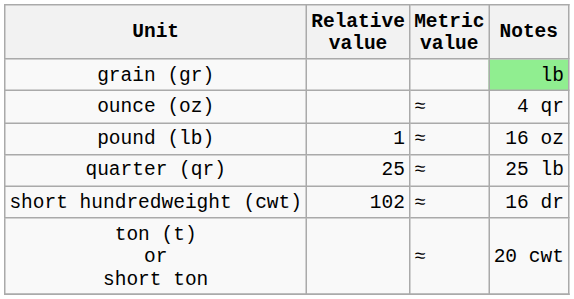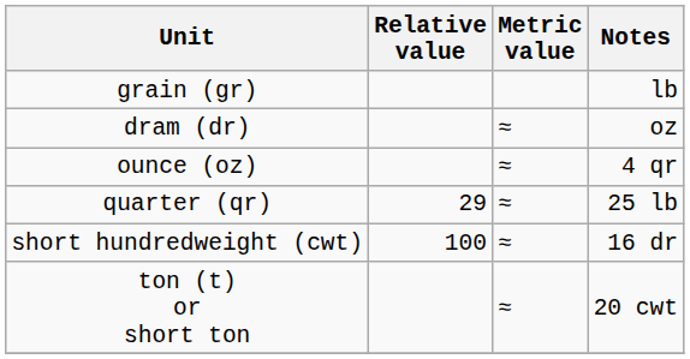grain (gr) | Notes: lightgreen background -> no background
+ row: dram (dr) | ≈ | oz
- row: pound (lb) | 1 | ≈ | 16 oz
quarter (qr) | Relative value: 25 -> 29
short hundredweight (cwt) | Relative value: 102 -> 100
